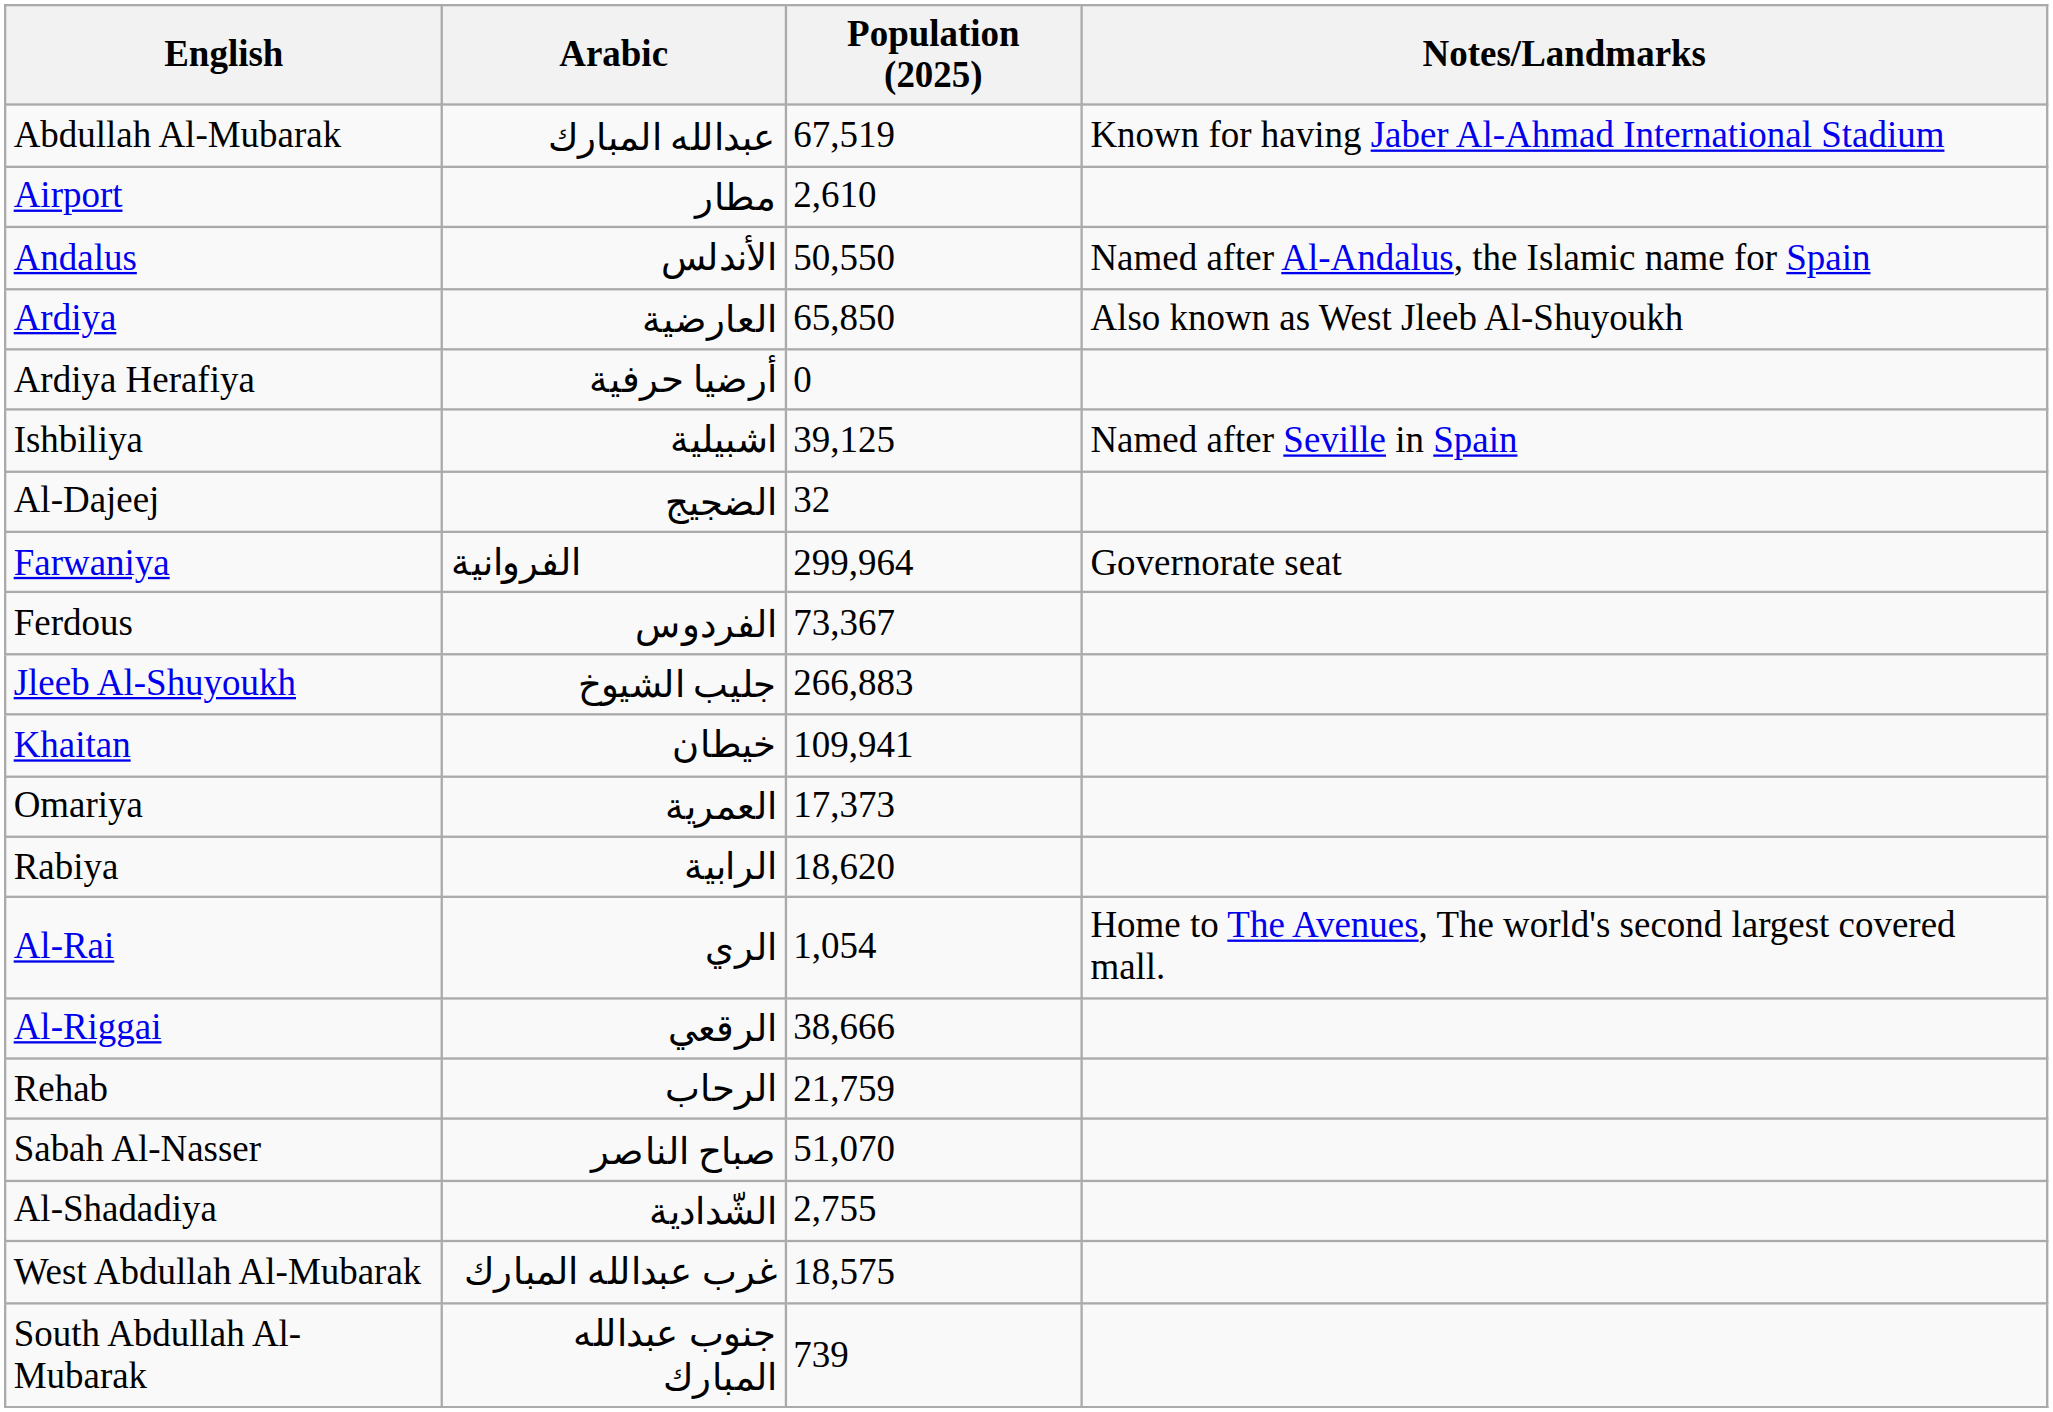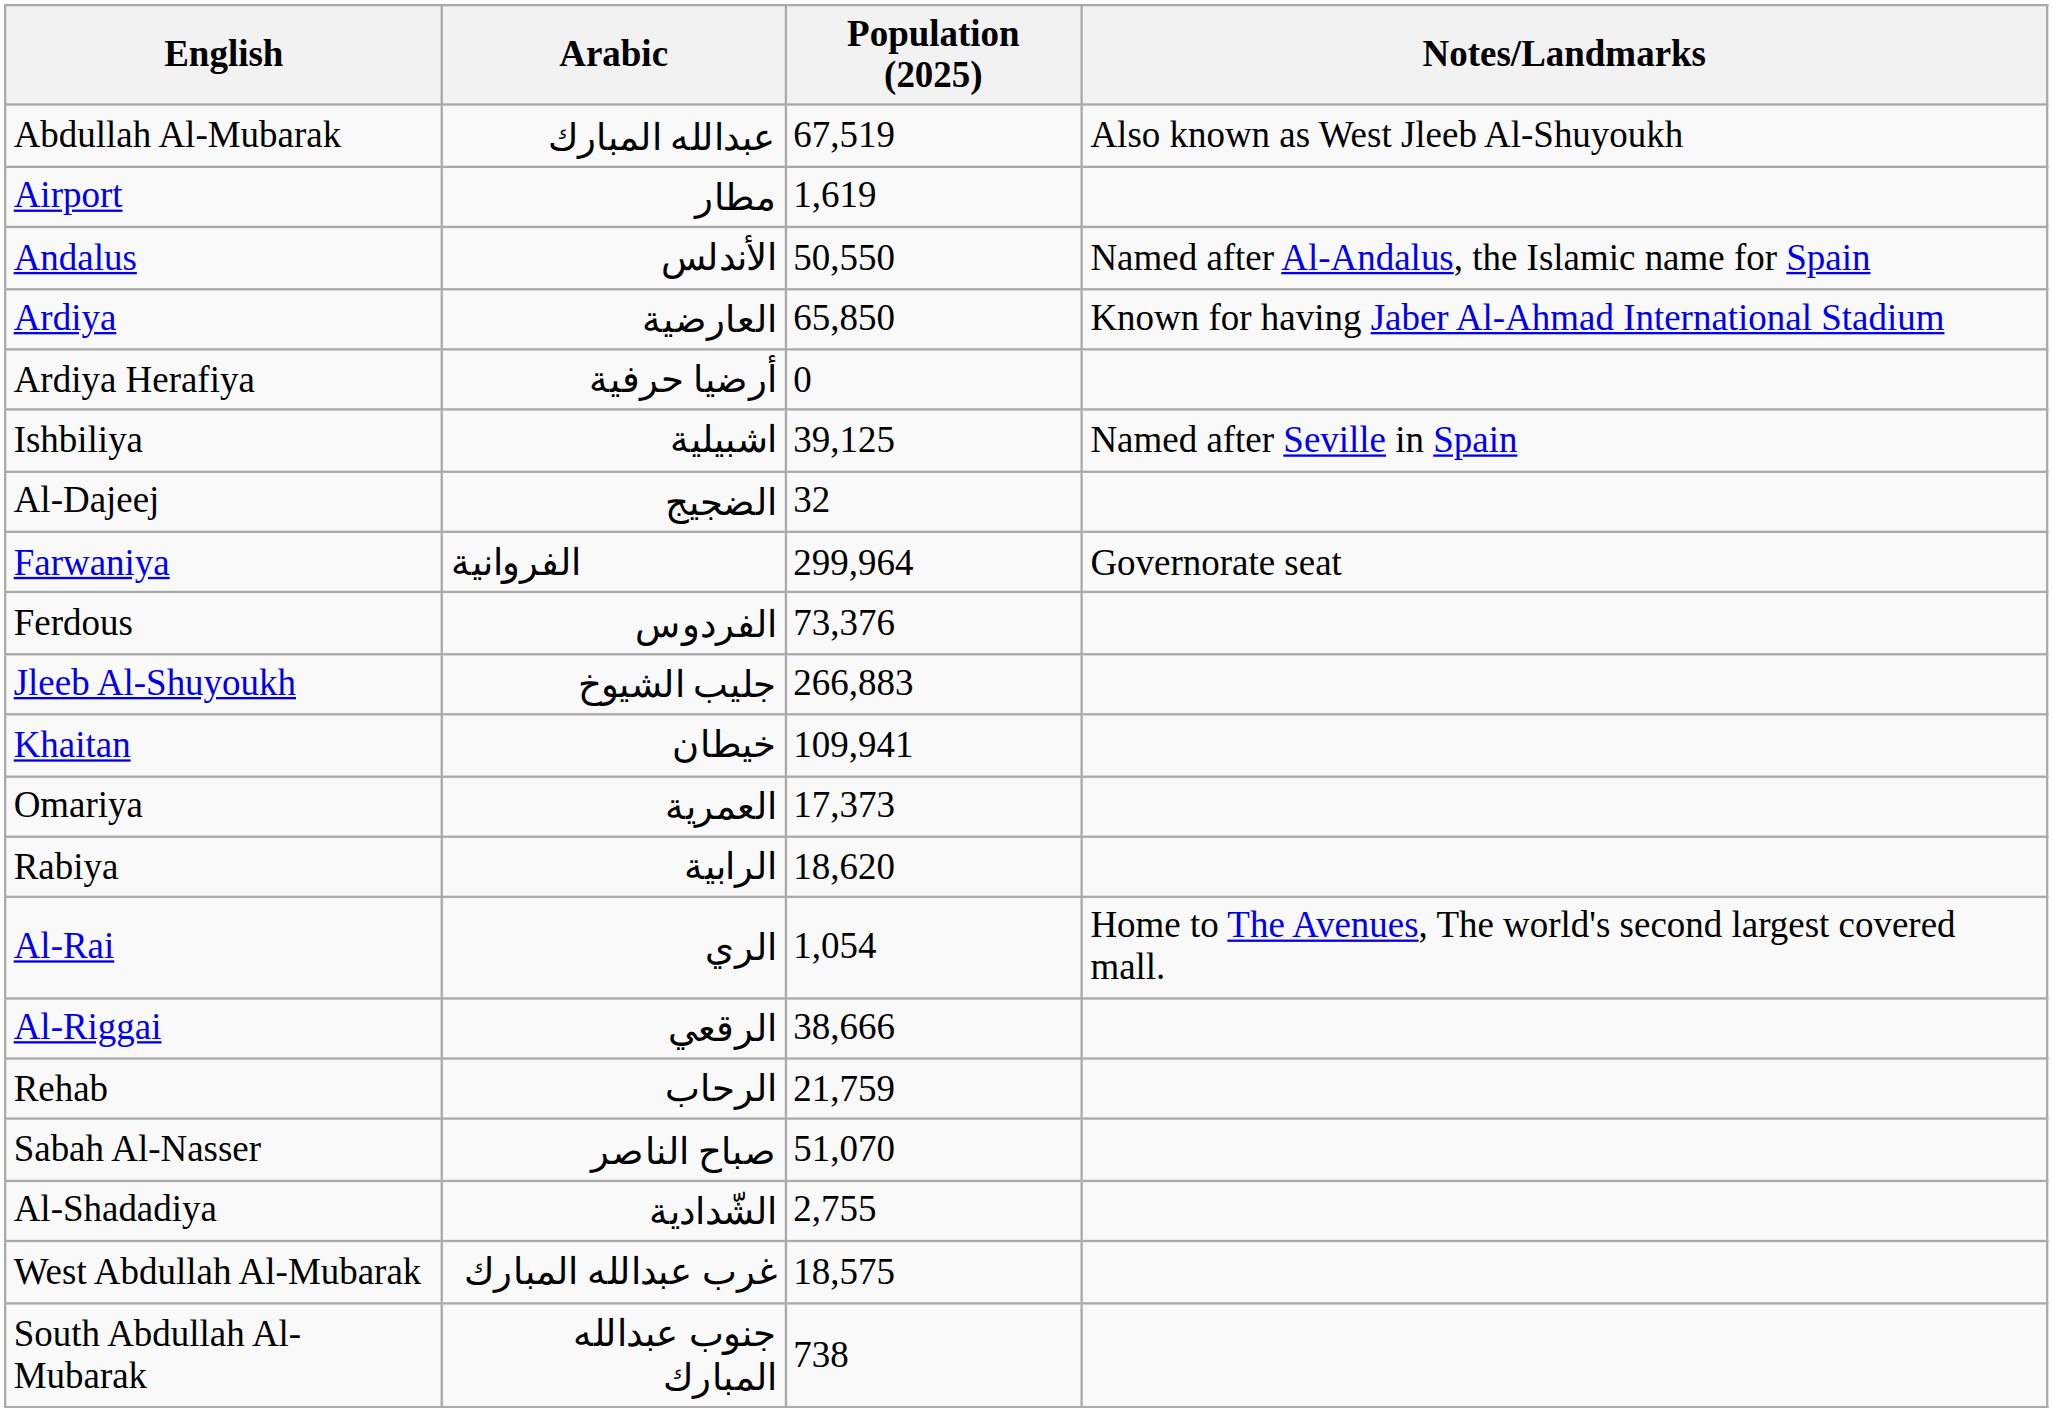Abdullah Al-Mubarak | Notes/Landmarks: Known for having Jaber Al-Ahmad International Stadium -> Also known as West Jleeb Al-Shuyoukh
Airport | Population (2025): 2,610 -> 1,619
Ardiya | Notes/Landmarks: Also known as West Jleeb Al-Shuyoukh -> Known for having Jaber Al-Ahmad International Stadium
Ferdous | Population (2025): 73,367 -> 73,376
South Abdullah Al-Mubarak | Population (2025): 739 -> 738
